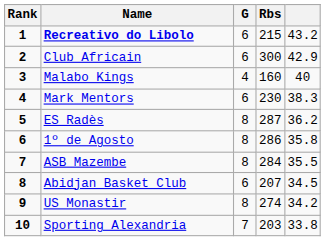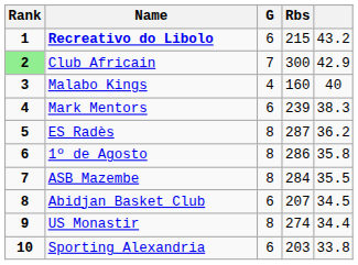Club Africain | Rank: no background -> lightgreen background
Club Africain | G: 6 -> 7
Mark Mentors | Rbs: 230 -> 239
US Monastir | column 5: 34.2 -> 34.4
Sporting Alexandria | G: 7 -> 6
